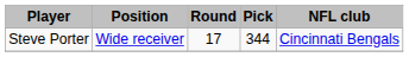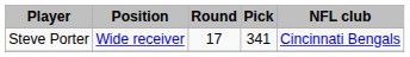Steve Porter | Pick: 344 -> 341
